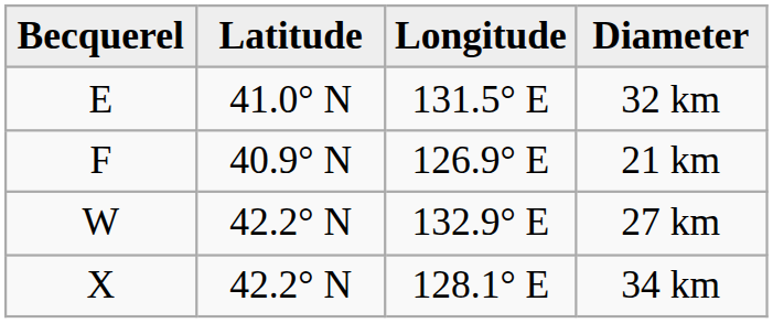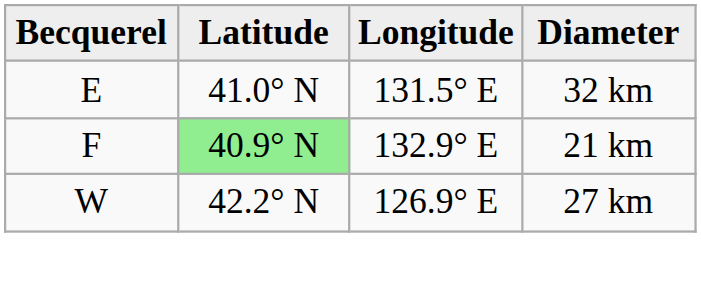21 km | Latitude: no background -> lightgreen background
21 km | Longitude: 126.9° E -> 132.9° E
27 km | Longitude: 132.9° E -> 126.9° E
- row: X | 42.2° N | 128.1° E | 34 km
